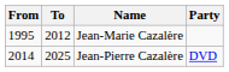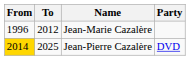Jean-Marie Cazalère | From: 1995 -> 1996
Jean-Pierre Cazalère | From: no background -> gold background
